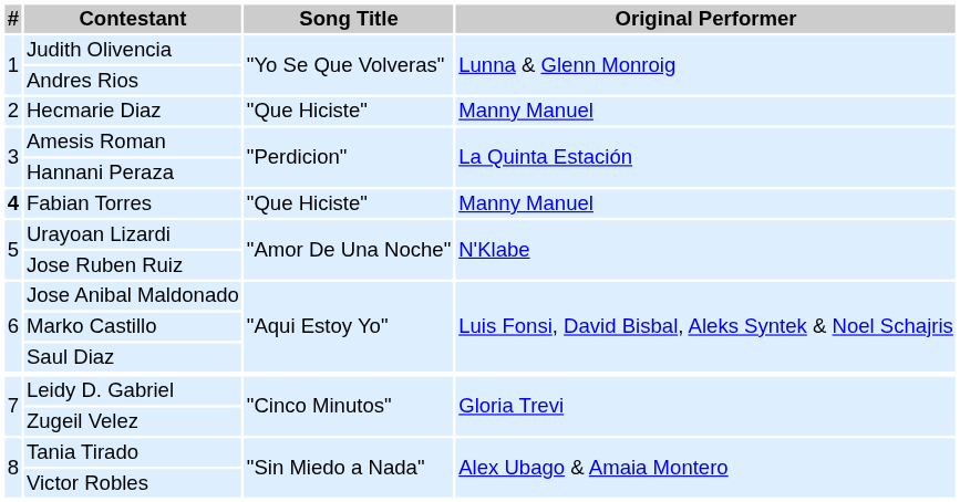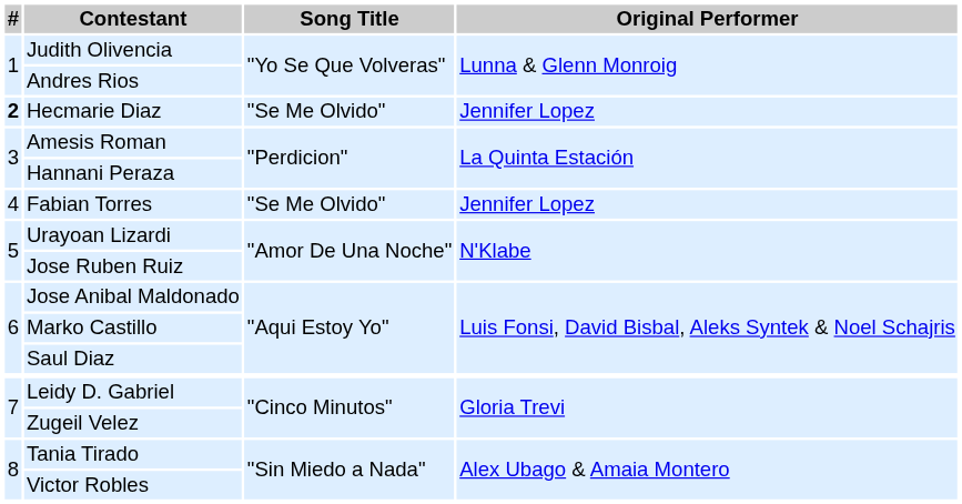Hecmarie Diaz | #: normal -> bold
Hecmarie Diaz | Song Title: "Que Hiciste" -> "Se Me Olvido"
Hecmarie Diaz | Original Performer: Manny Manuel -> Jennifer Lopez
Fabian Torres | #: bold -> normal
Fabian Torres | Song Title: "Que Hiciste" -> "Se Me Olvido"
Fabian Torres | Original Performer: Manny Manuel -> Jennifer Lopez
